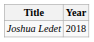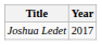Joshua Ledet | Year: 2018 -> 2017
